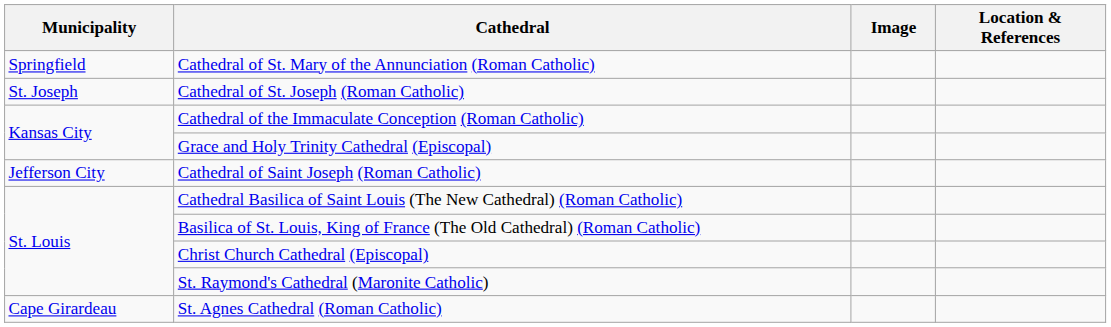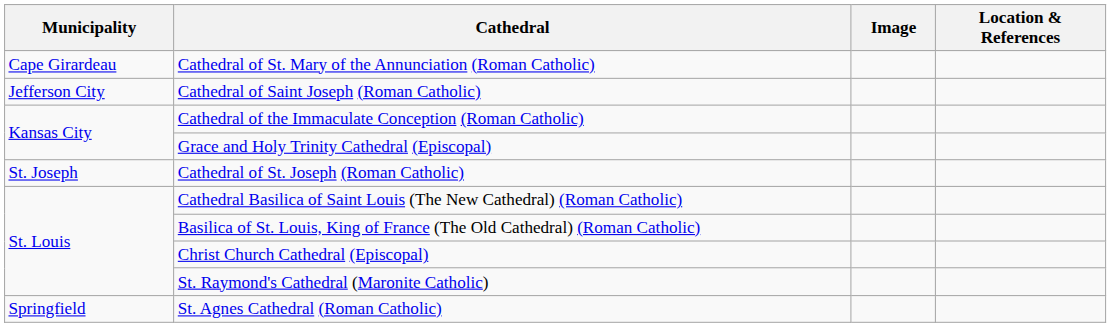Cathedral of St. Mary of the Annunciation (Roman Catholic) | Municipality: Springfield -> Cape Girardeau
rows swapped: Cathedral of Saint Joseph (Roman Catholic) <-> Cathedral of St. Joseph (Roman Catholic)
St. Agnes Cathedral (Roman Catholic) | Municipality: Cape Girardeau -> Springfield
